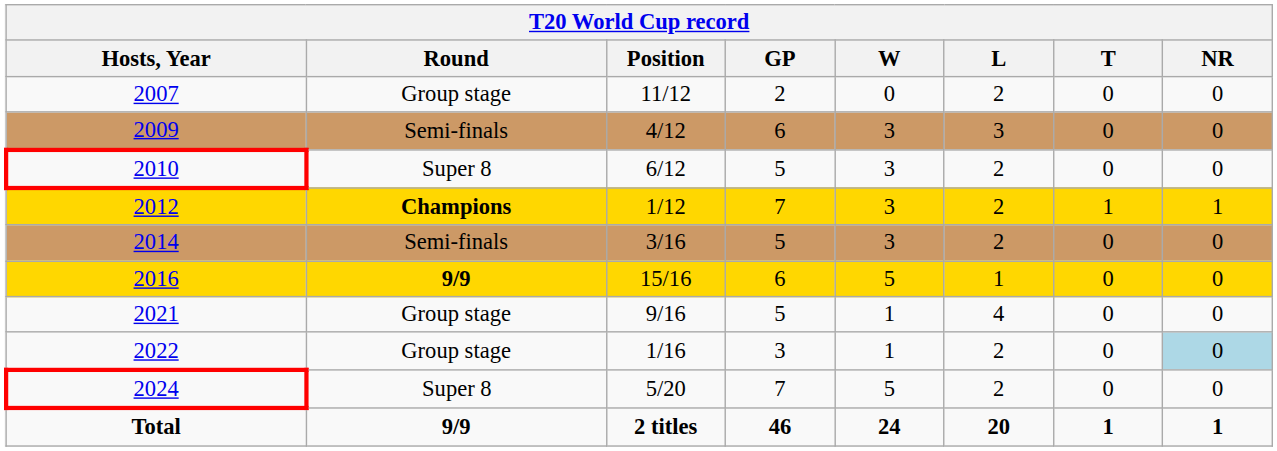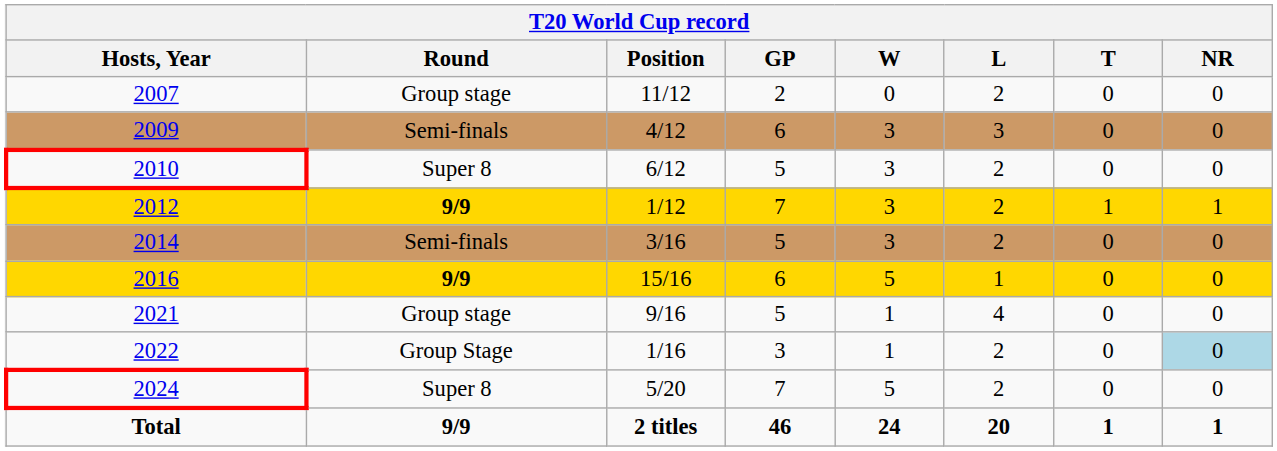2012 | Round: Champions -> 9/9
2022 | Round: Group stage -> Group Stage
